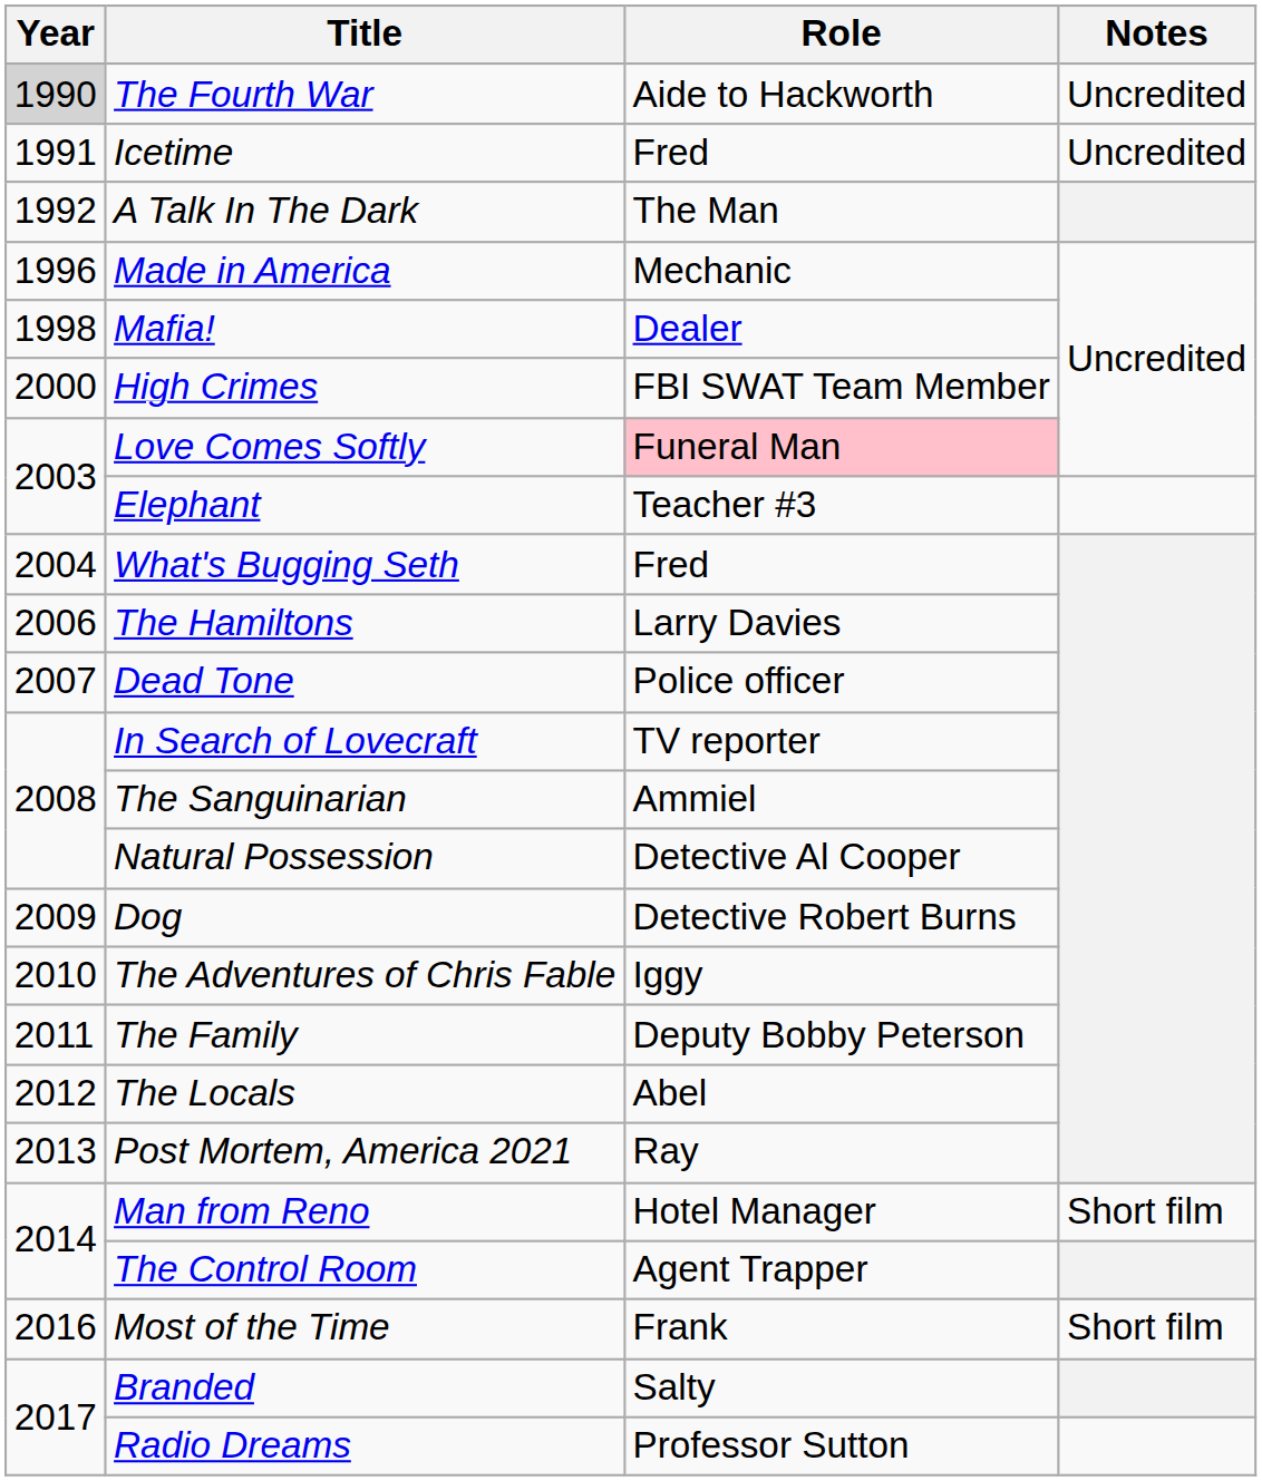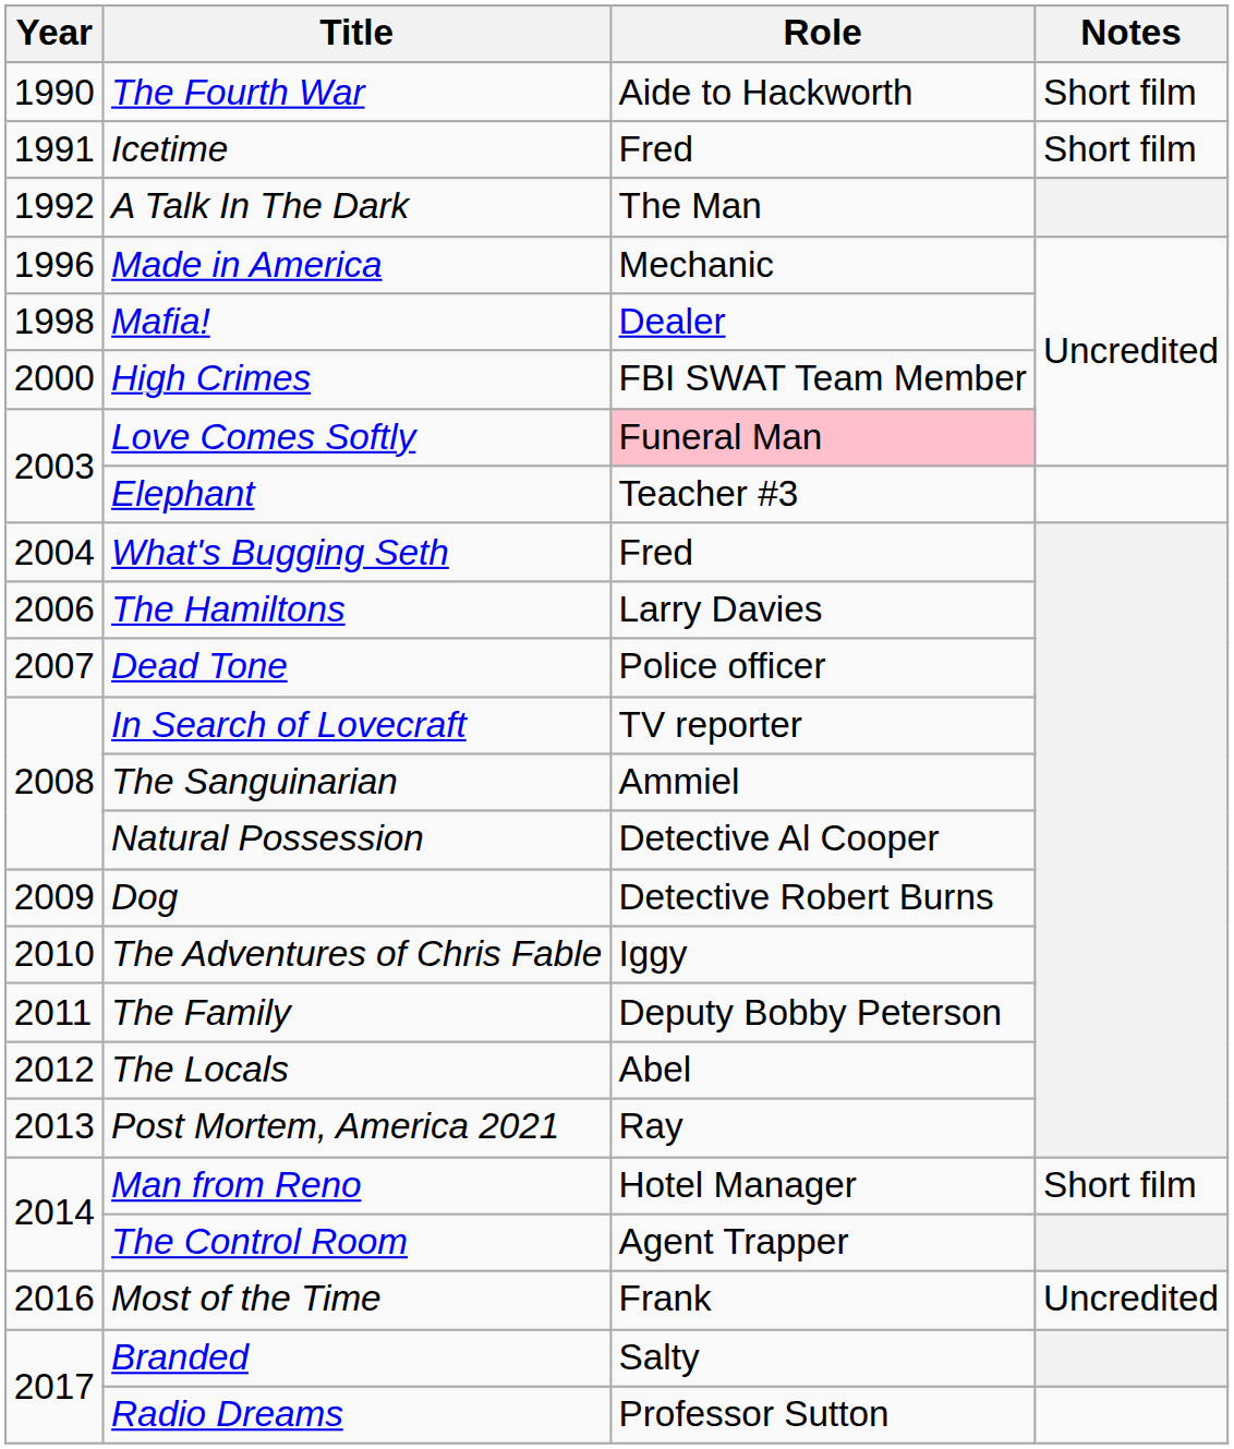The Fourth War | Year: lightgrey background -> no background
The Fourth War | Notes: Uncredited -> Short film
Icetime | Notes: Uncredited -> Short film
Most of the Time | Notes: Short film -> Uncredited
